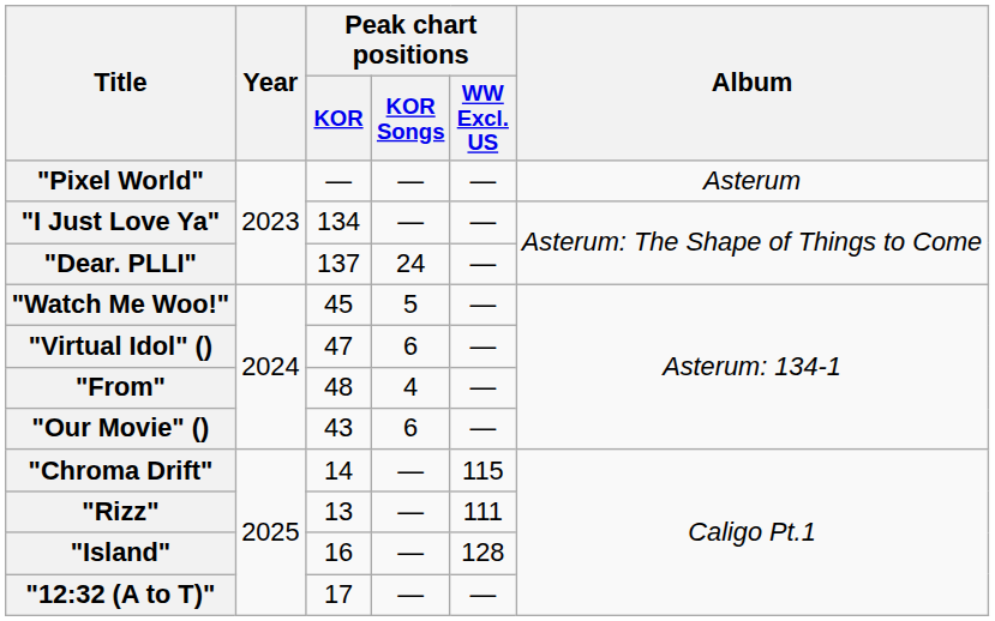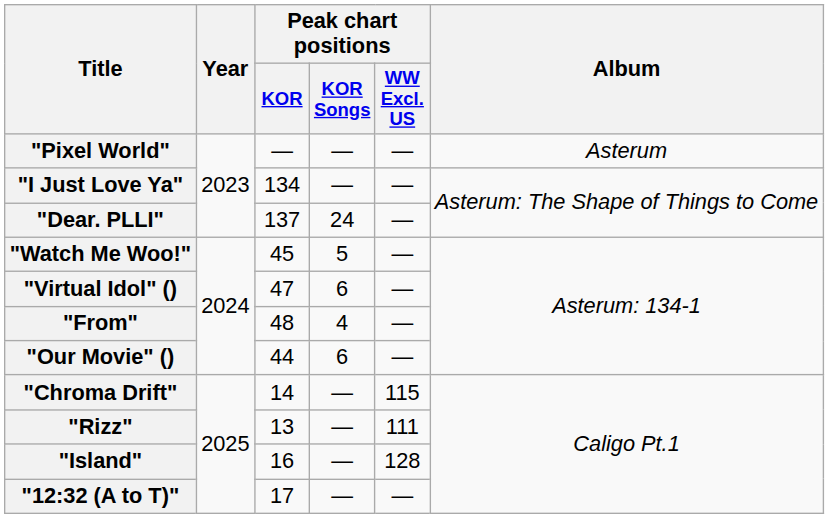"Our Movie" () | Peak chart positions / KOR: 43 -> 44
